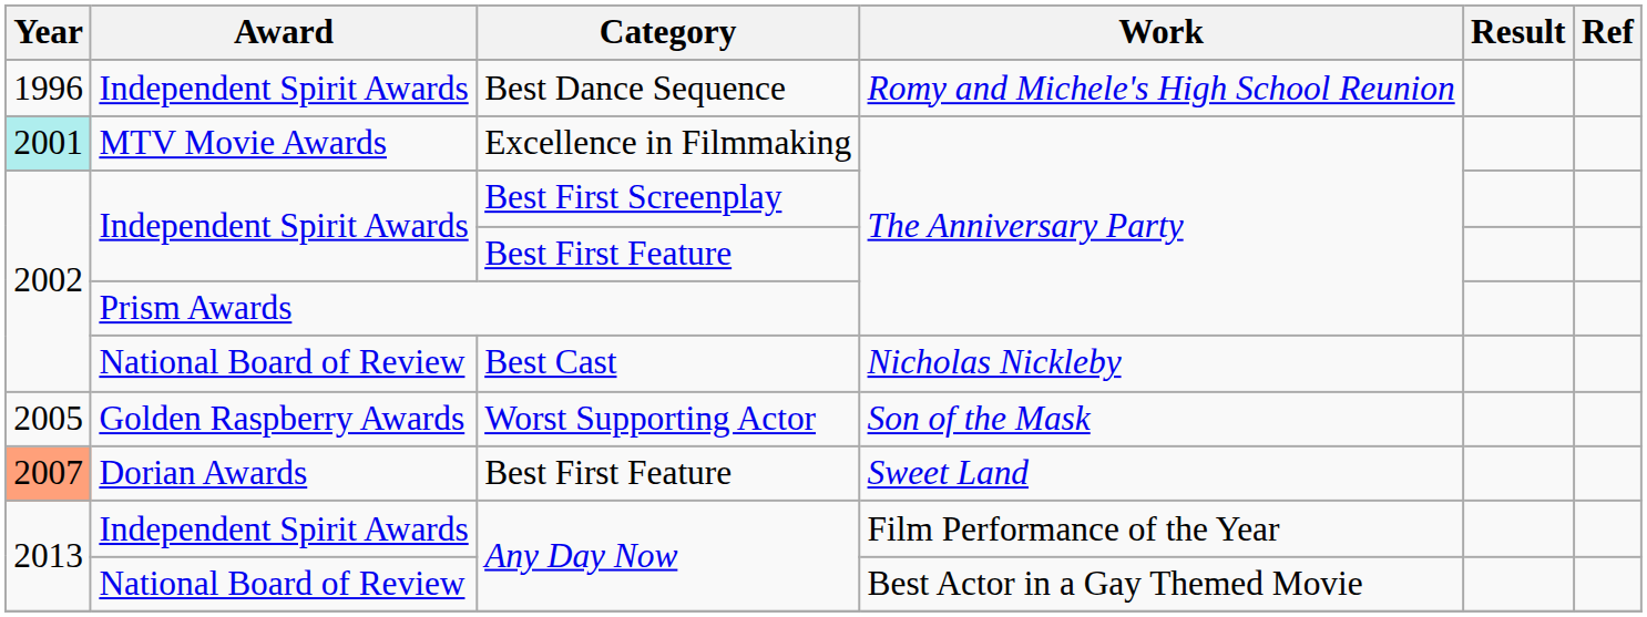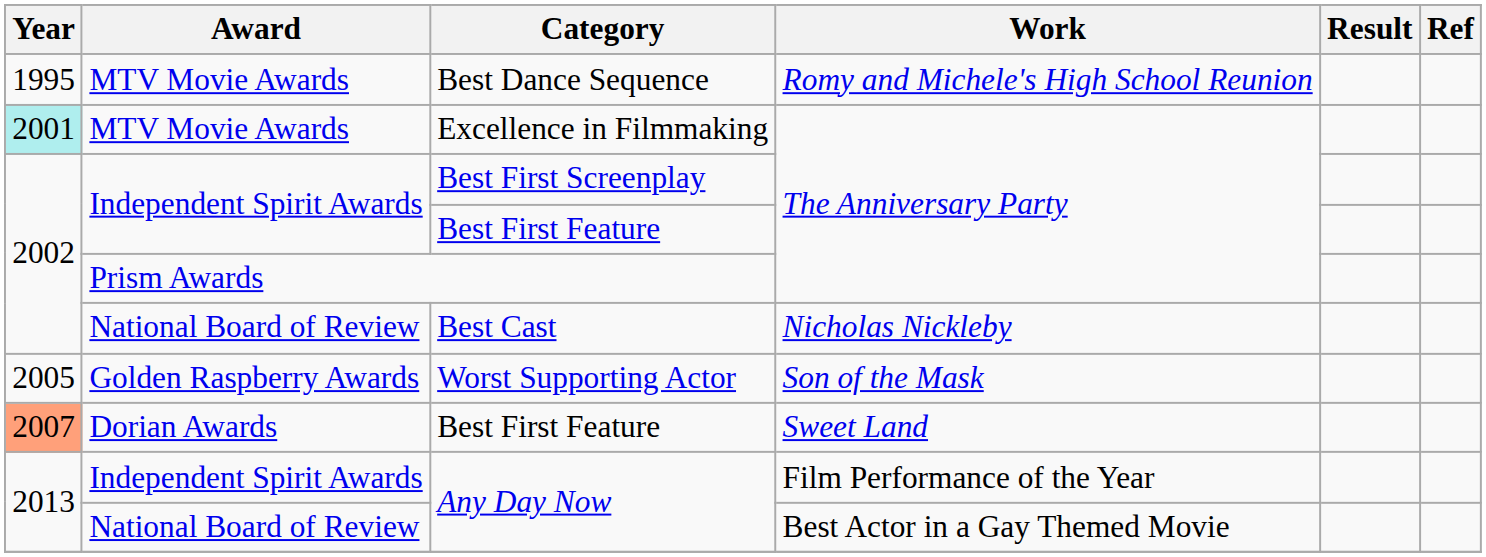Best Dance Sequence | Year: 1996 -> 1995
Best Dance Sequence | Award: Independent Spirit Awards -> MTV Movie Awards
